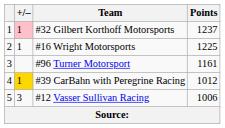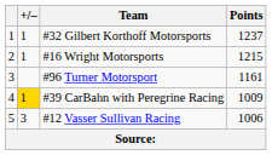#32 Gilbert Korthoff Motorsports | +/–: pink background -> no background
#16 Wright Motorsports | Points: 1225 -> 1215
#39 CarBahn with Peregrine Racing | Points: 1012 -> 1009
